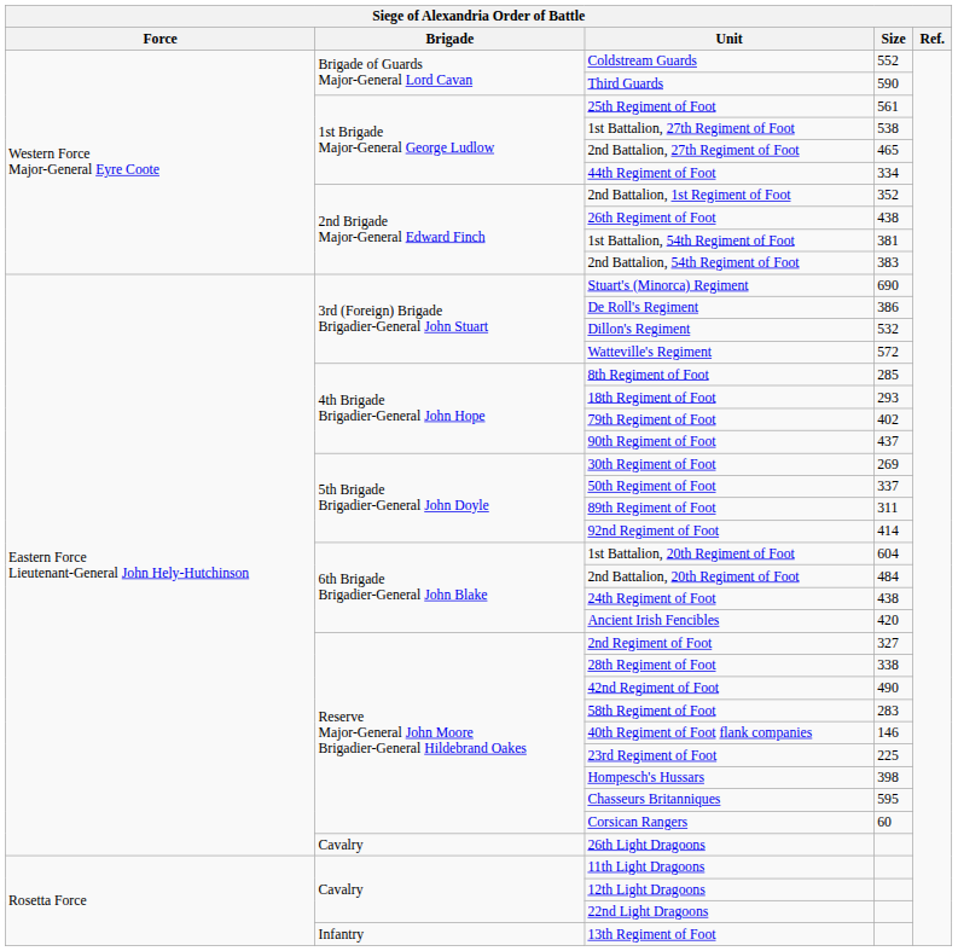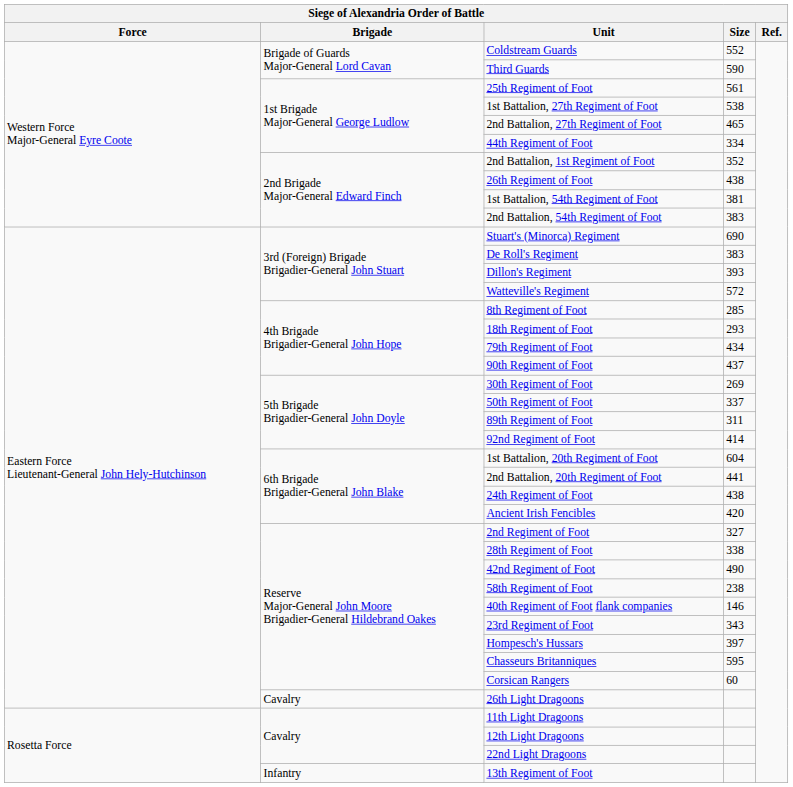De Roll's Regiment | Size: 386 -> 383
Dillon's Regiment | Size: 532 -> 393
79th Regiment of Foot | Size: 402 -> 434
2nd Battalion, 20th Regiment of Foot | Size: 484 -> 441
58th Regiment of Foot | Size: 283 -> 238
23rd Regiment of Foot | Size: 225 -> 343
Hompesch's Hussars | Size: 398 -> 397
